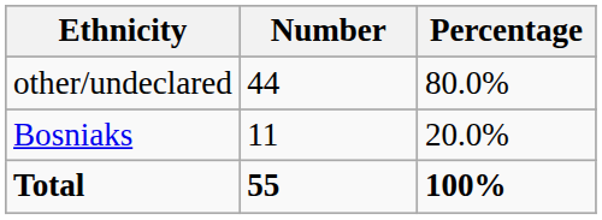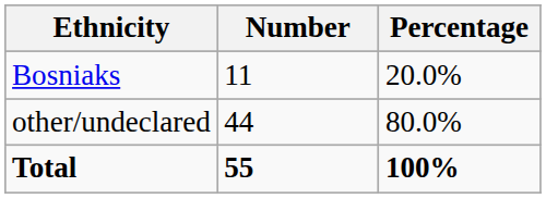rows swapped: Bosniaks <-> other/undeclared
